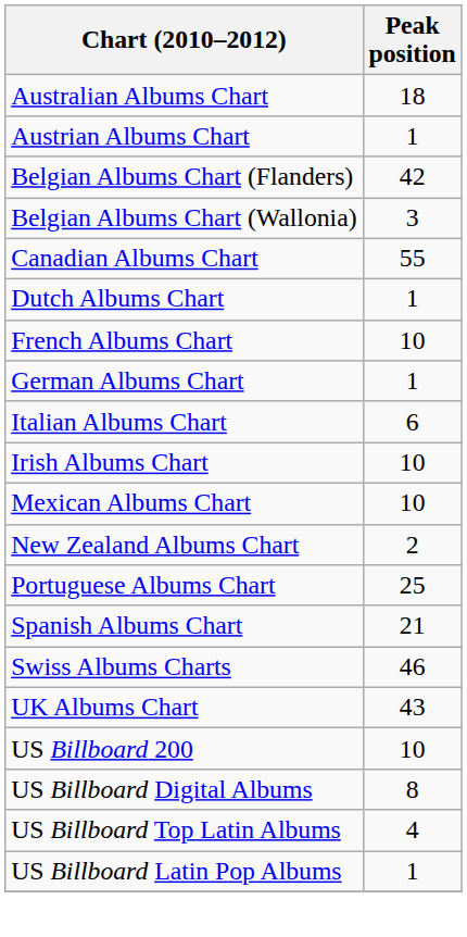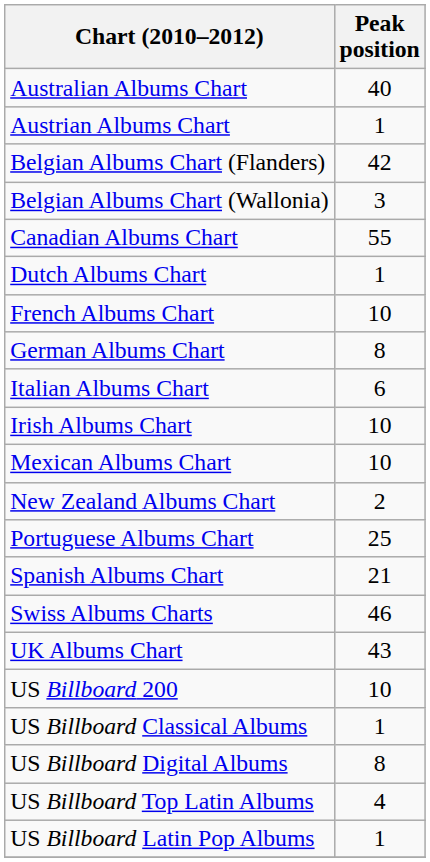Australian Albums Chart | Peak position: 18 -> 40
German Albums Chart | Peak position: 1 -> 8
+ row: US Billboard Classical Albums | 1
